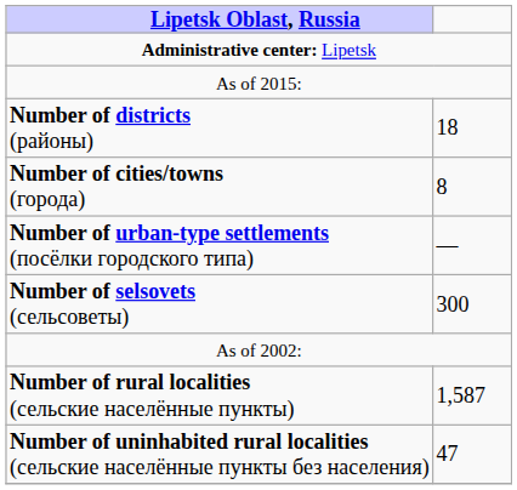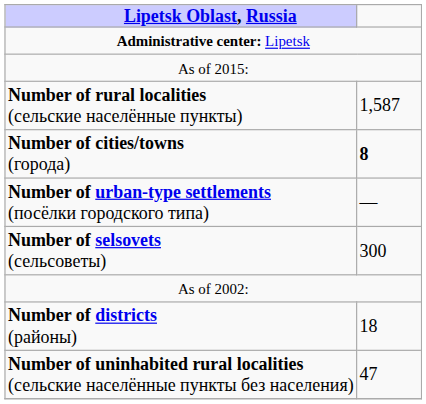rows swapped: Number of districts (районы) <-> Number of rural localities (сельские населённые пункты)
Number of cities/towns (города) | column 2: normal -> bold
